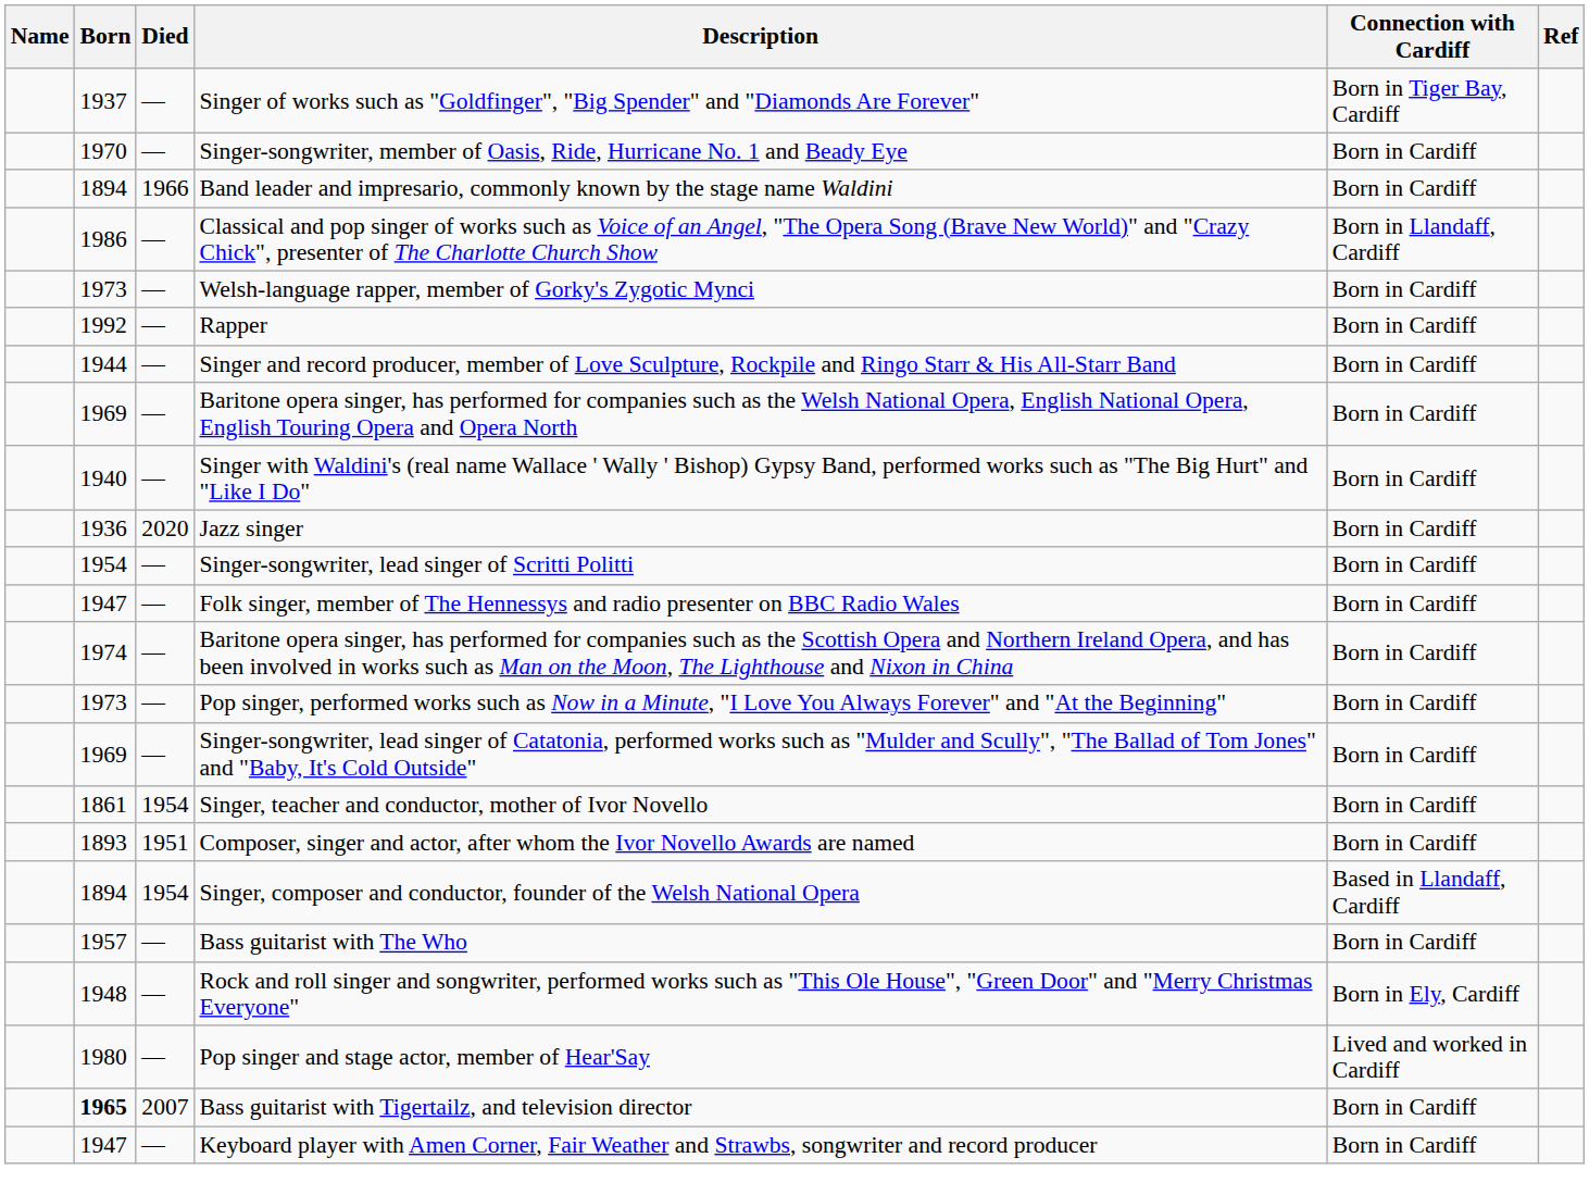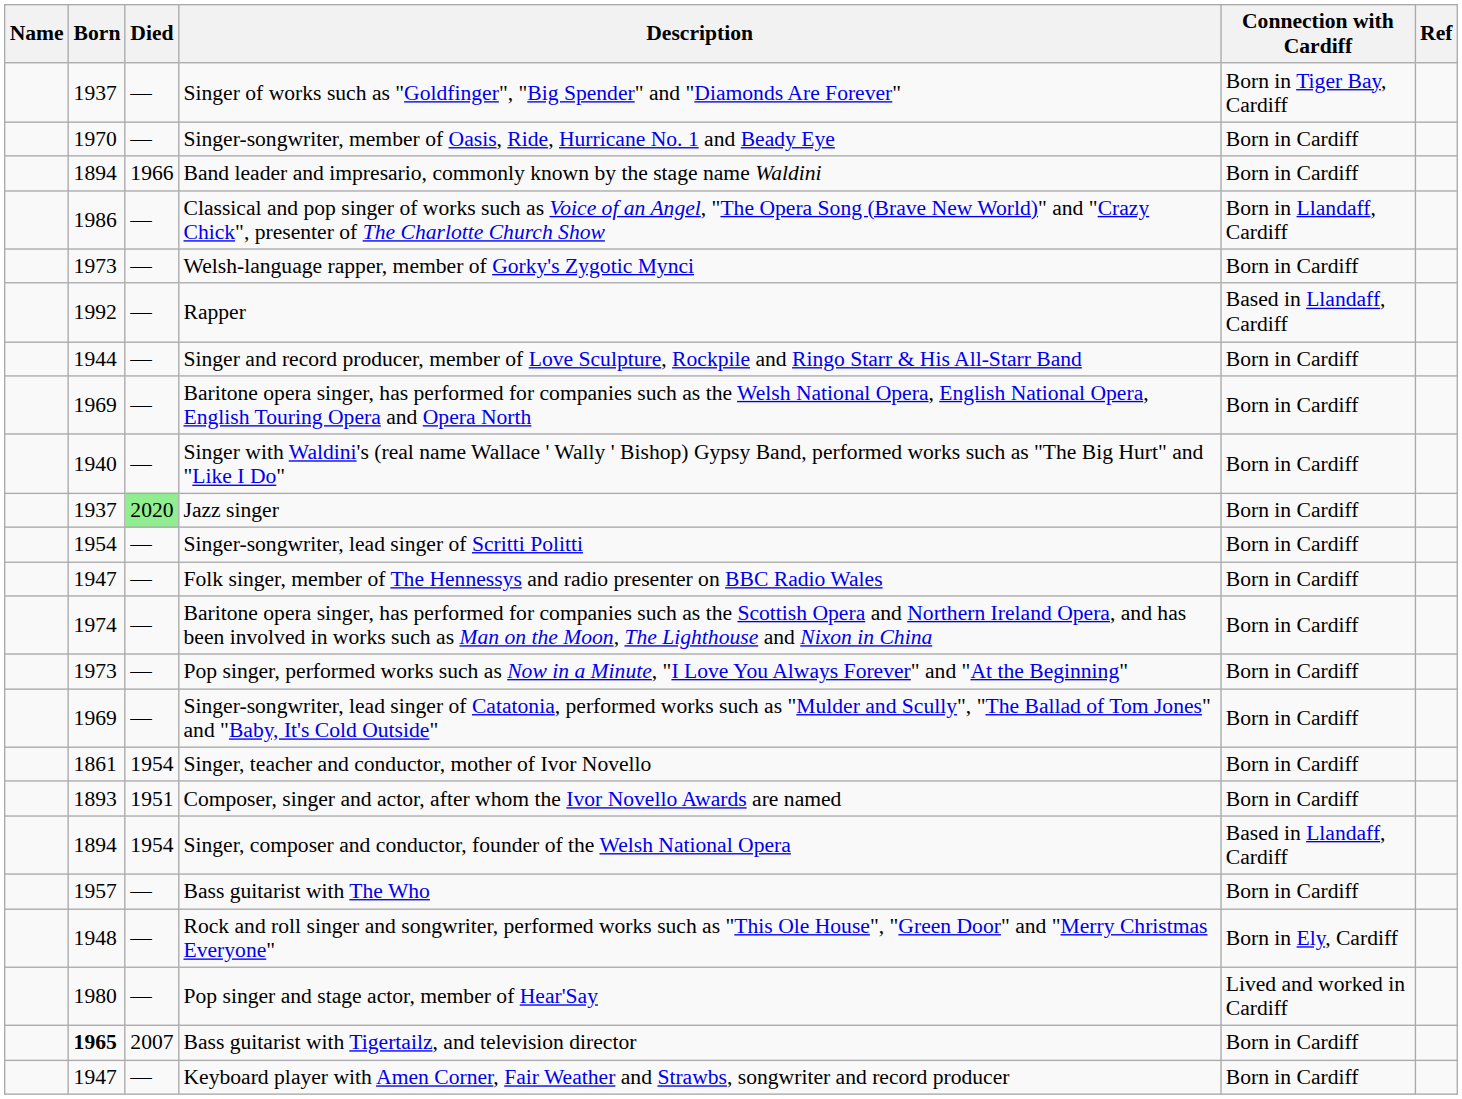Rapper | Connection with Cardiff: Born in Cardiff -> Based in Llandaff, Cardiff
Jazz singer | Born: 1936 -> 1937
Jazz singer | Died: no background -> lightgreen background
